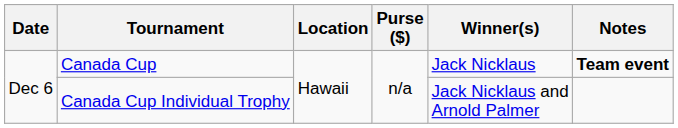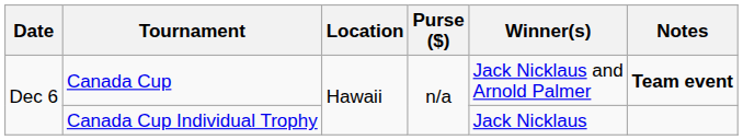Canada Cup | Winner(s): Jack Nicklaus -> Jack Nicklaus and Arnold Palmer
Canada Cup Individual Trophy | Winner(s): Jack Nicklaus and Arnold Palmer -> Jack Nicklaus
